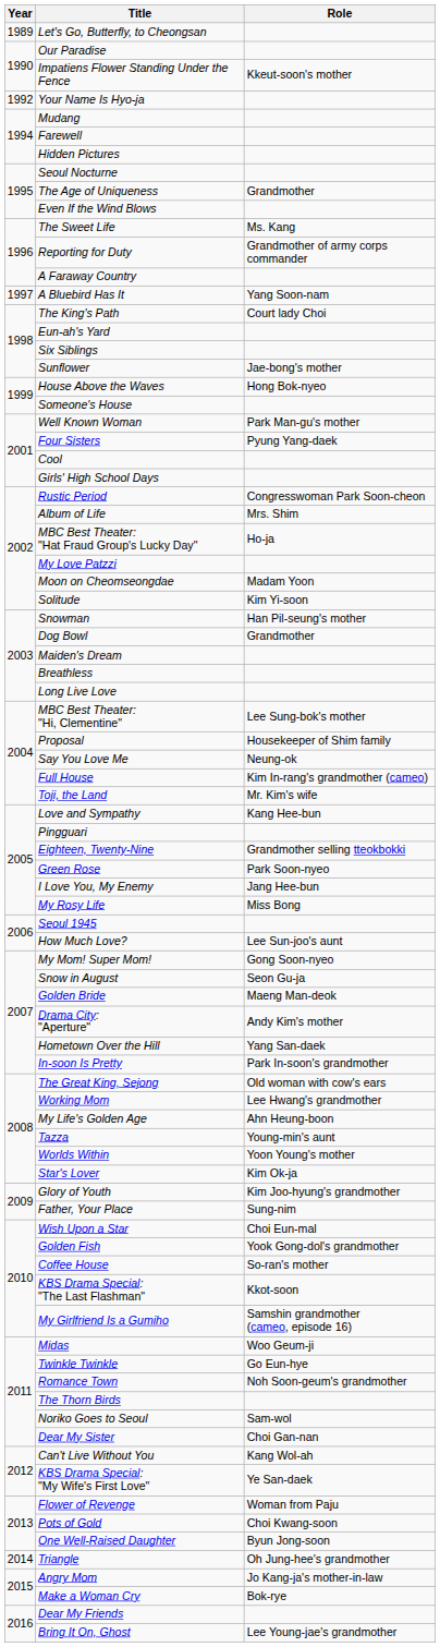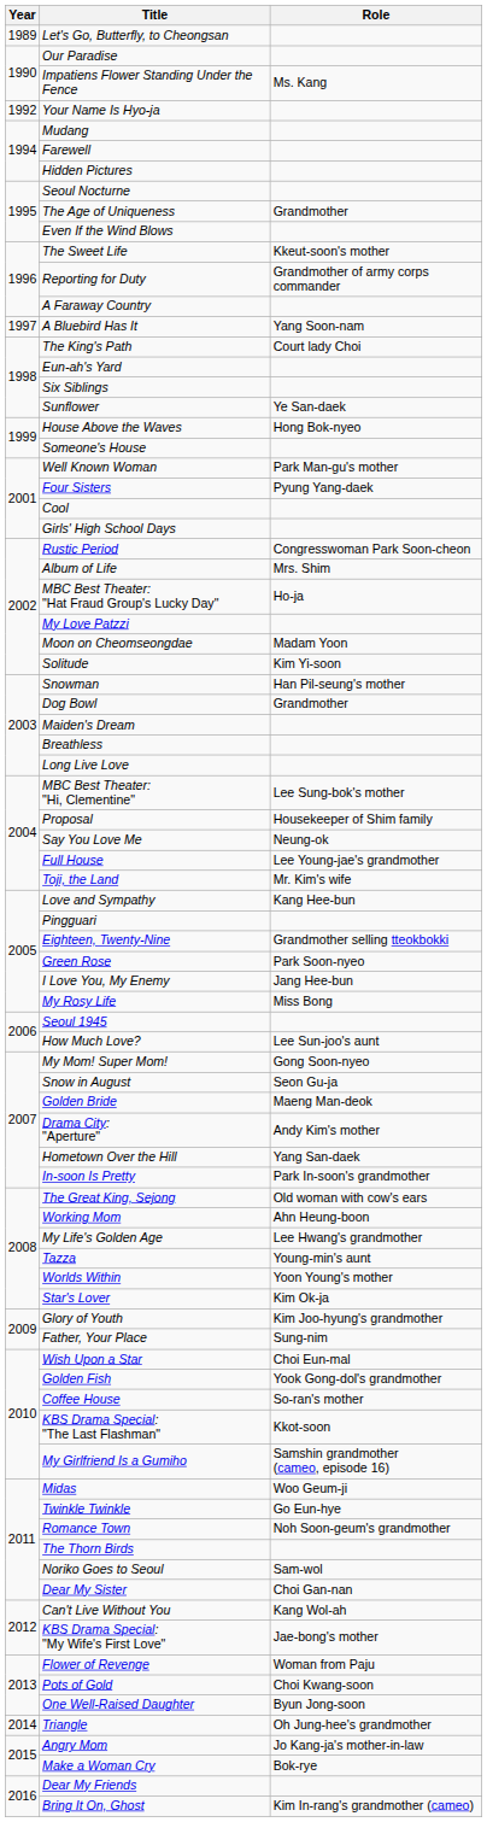Impatiens Flower Standing Under the Fence | Role: Kkeut-soon's mother -> Ms. Kang
The Sweet Life | Role: Ms. Kang -> Kkeut-soon's mother
Sunflower | Role: Jae-bong's mother -> Ye San-daek
Full House | Role: Kim In-rang's grandmother (cameo) -> Lee Young-jae's grandmother
Working Mom | Role: Lee Hwang's grandmother -> Ahn Heung-boon
My Life's Golden Age | Role: Ahn Heung-boon -> Lee Hwang's grandmother
KBS Drama Special: "My Wife's First Love" | Role: Ye San-daek -> Jae-bong's mother
Bring It On, Ghost | Role: Lee Young-jae's grandmother -> Kim In-rang's grandmother (cameo)
